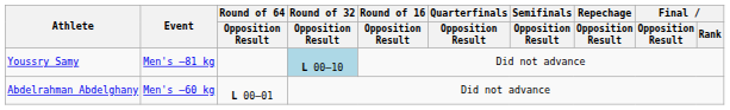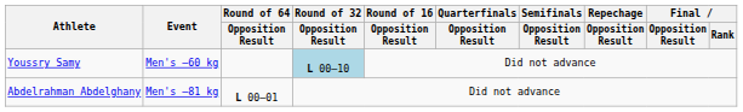Youssry Samy | Event: Men's –81 kg -> Men's –60 kg
Abdelrahman Abdelghany | Event: Men's –60 kg -> Men's –81 kg
